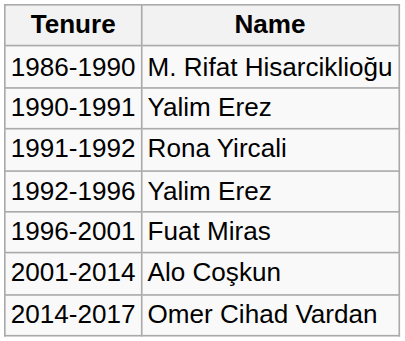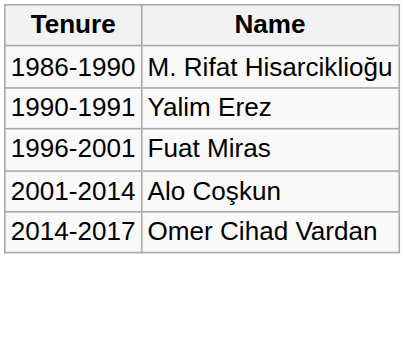- row: 1991-1992 | Rona Yircali
- row: 1992-1996 | Yalim Erez
